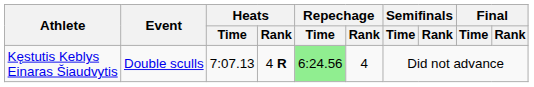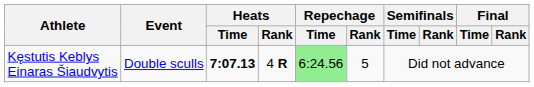Kęstutis Keblys Einaras Šiaudvytis | Heats / Time: normal -> bold
Kęstutis Keblys Einaras Šiaudvytis | Repechage / Rank: 4 -> 5
